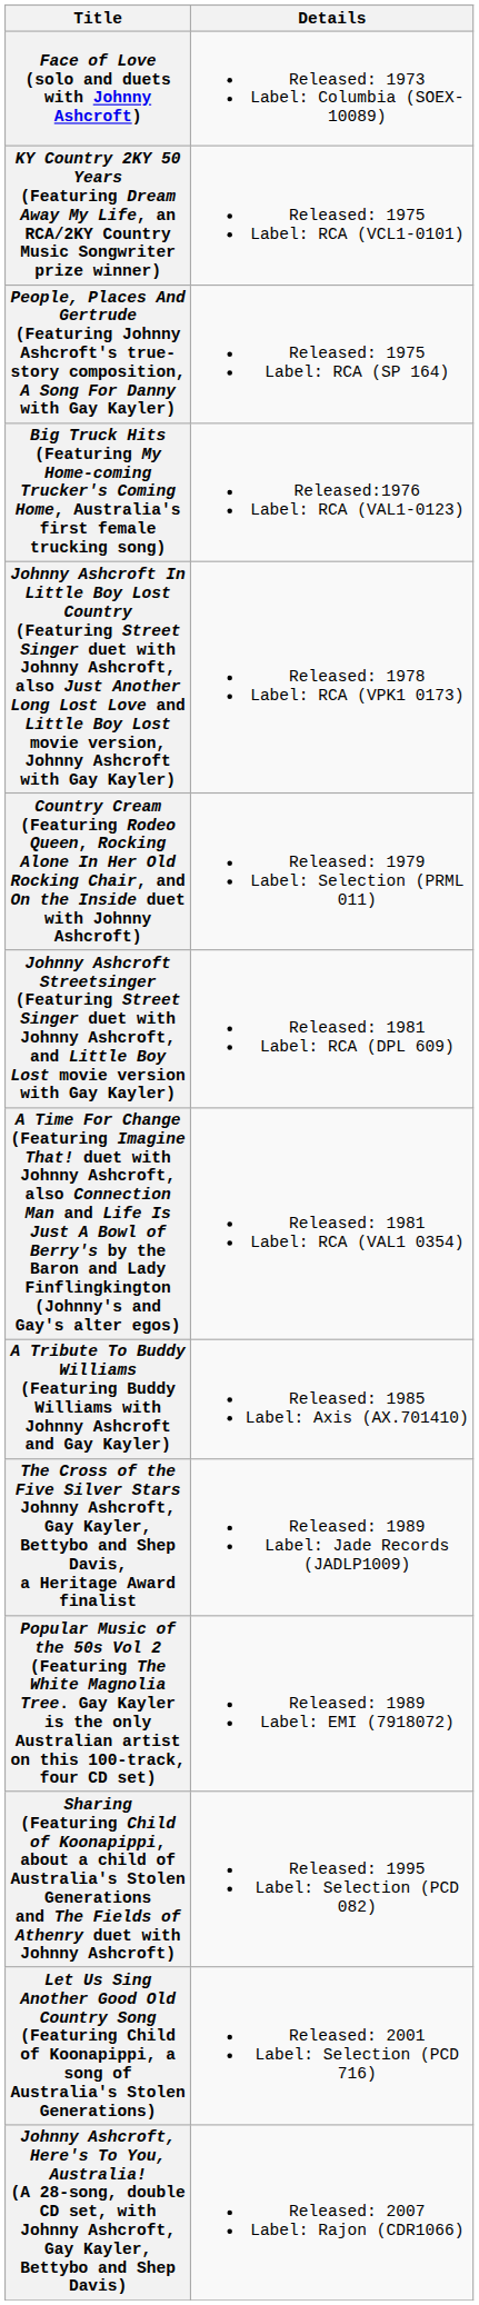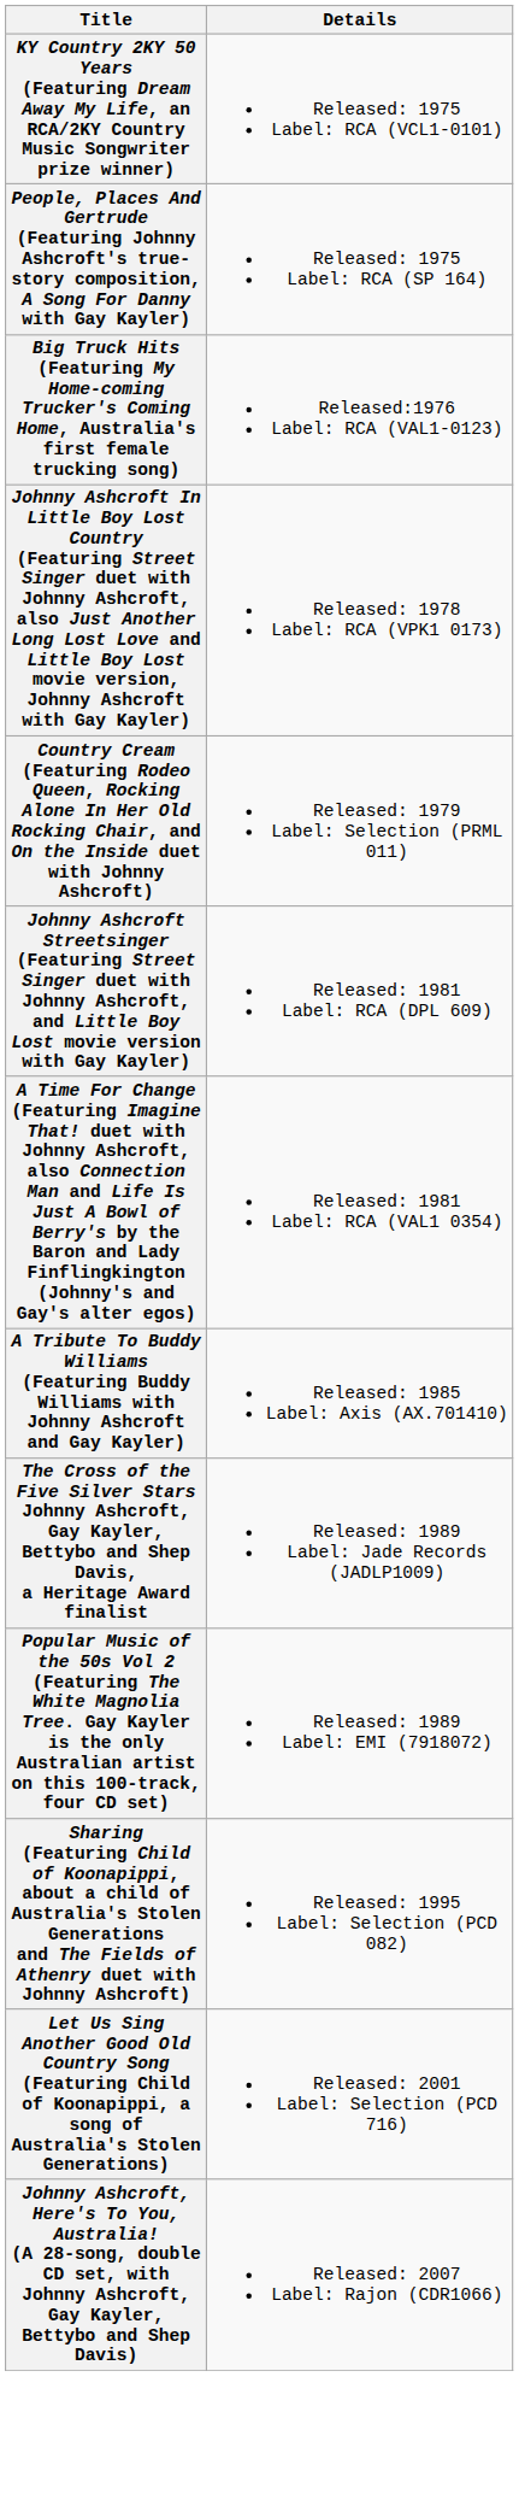- row: Face of Love (solo and duets with Johnny Ashcroft) | Released: 1973 Label: Columbia (SOEX-10089)
